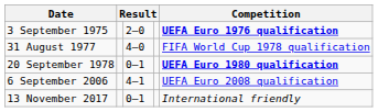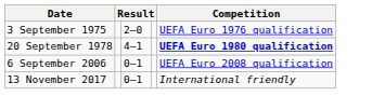3 September 1975 | Competition: bold -> normal
- row: 31 August 1977 | 4–0 | FIFA World Cup 1978 qualification
20 September 1978 | column 3: 0–1 -> 4–1
6 September 2006 | column 3: 4–1 -> 0–1
